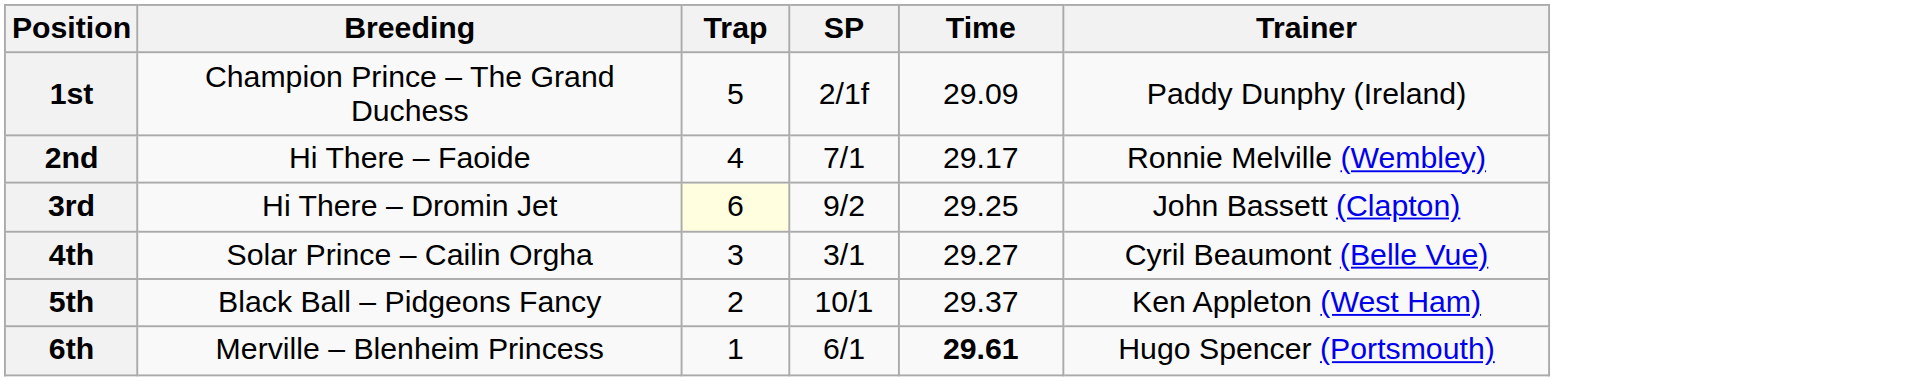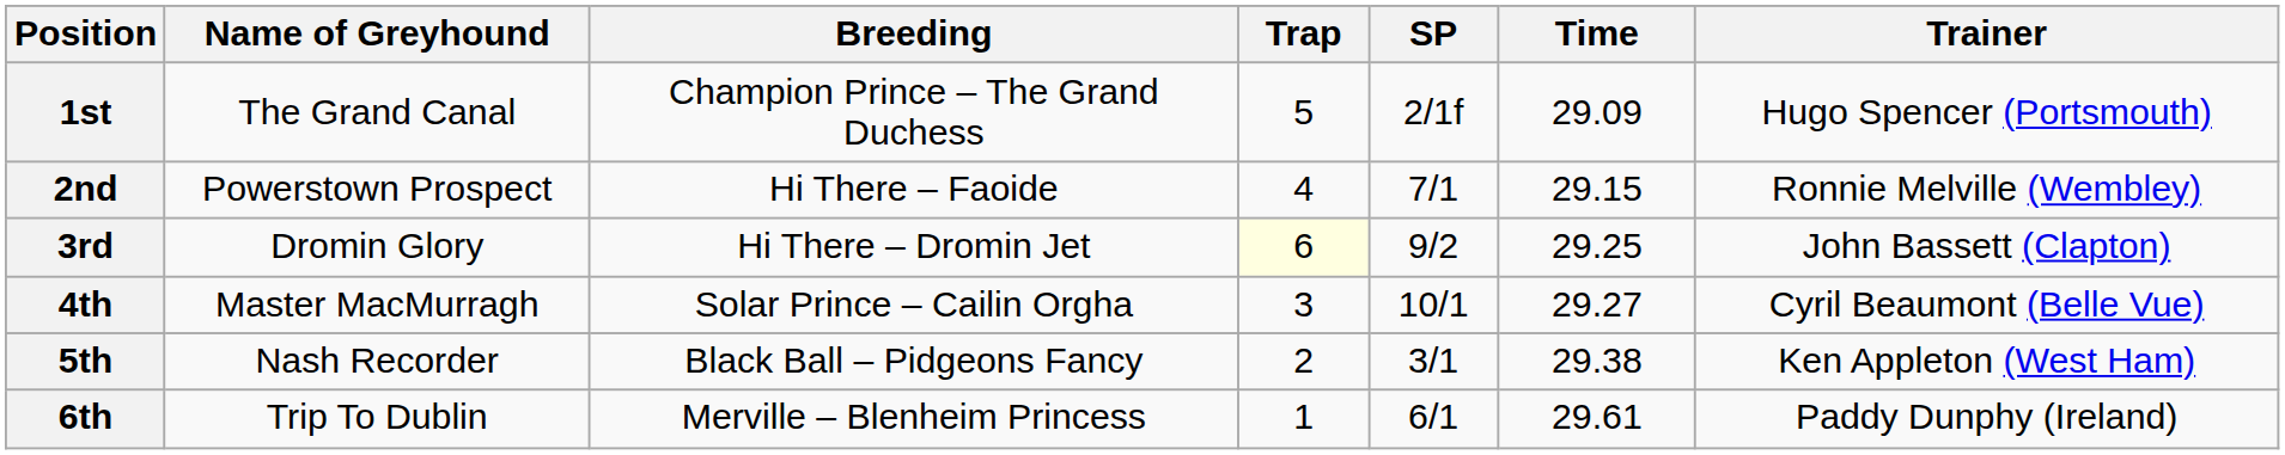+ column: Name of Greyhound | The Grand Canal | Powerstown Prospect | Dromin Glory | Master MacMurragh | Nash Recorder | Trip To Dublin
1st | Trainer: Paddy Dunphy (Ireland) -> Hugo Spencer (Portsmouth)
2nd | Time: 29.17 -> 29.15
4th | SP: 3/1 -> 10/1
5th | SP: 10/1 -> 3/1
5th | Time: 29.37 -> 29.38
6th | Time: bold -> normal
6th | Trainer: Hugo Spencer (Portsmouth) -> Paddy Dunphy (Ireland)
